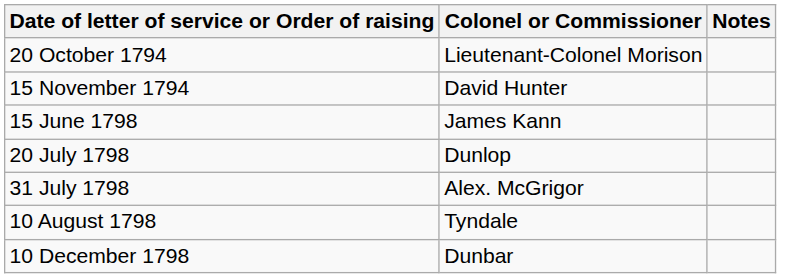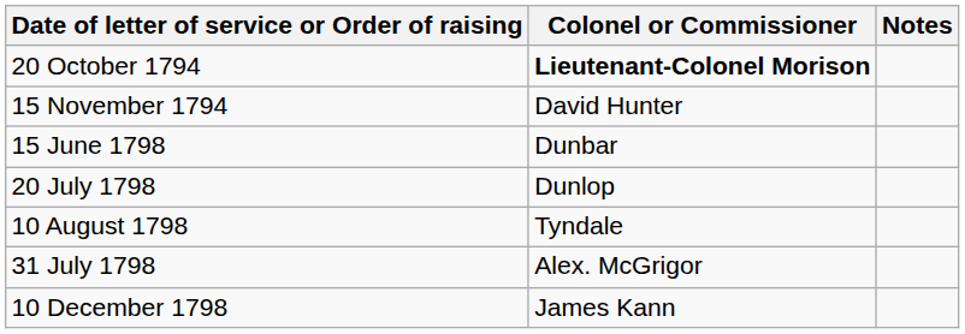20 October 1794 | Colonel or Commissioner: normal -> bold
15 June 1798 | Colonel or Commissioner: James Kann -> Dunbar
rows swapped: 31 July 1798 <-> 10 August 1798
10 December 1798 | Colonel or Commissioner: Dunbar -> James Kann
